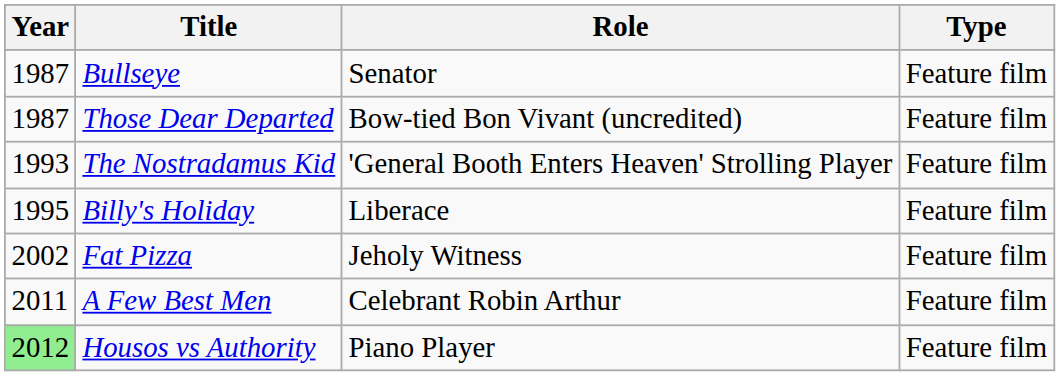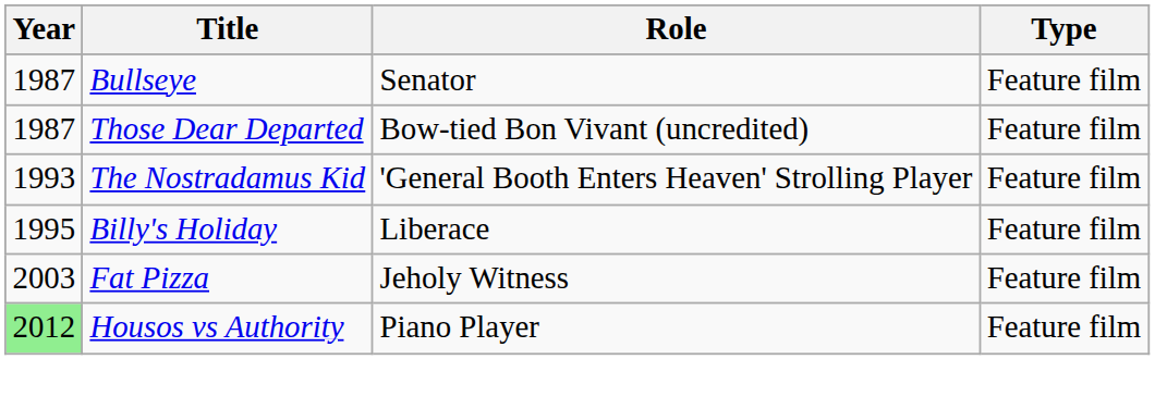Fat Pizza | Year: 2002 -> 2003
- row: 2011 | A Few Best Men | Celebrant Robin Arthur | Feature film
